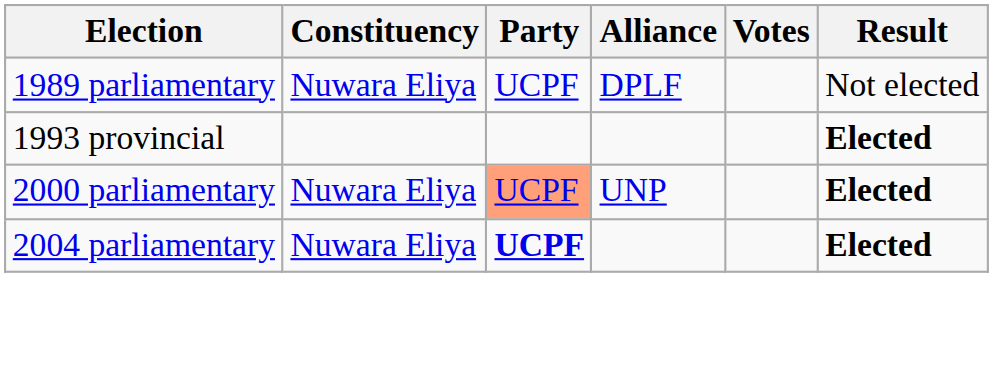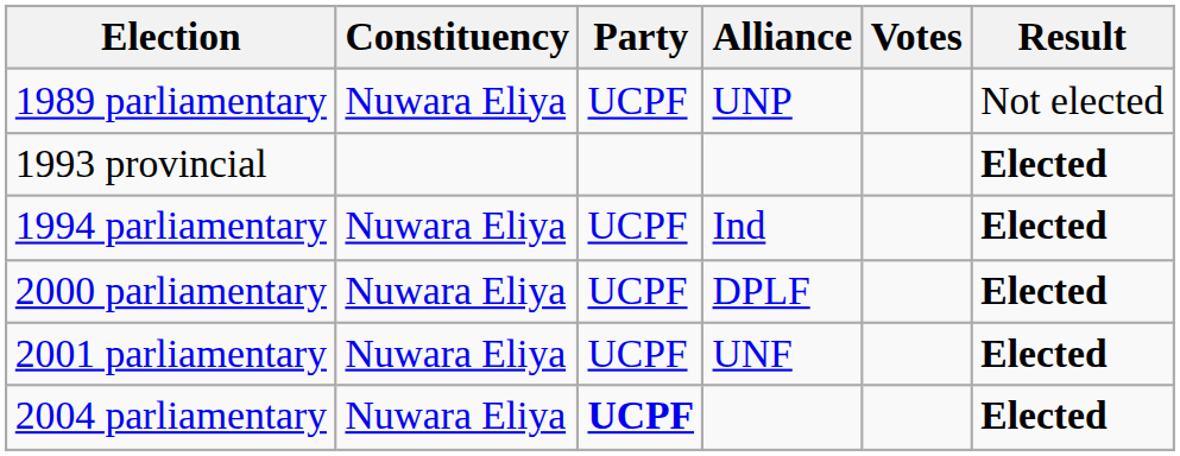1989 parliamentary | Alliance: DPLF -> UNP
+ row: 1994 parliamentary | Nuwara Eliya | UCPF | Ind | Elected
2000 parliamentary | Party: lightsalmon background -> no background
2000 parliamentary | Alliance: UNP -> DPLF
+ row: 2001 parliamentary | Nuwara Eliya | UCPF | UNF | Elected
